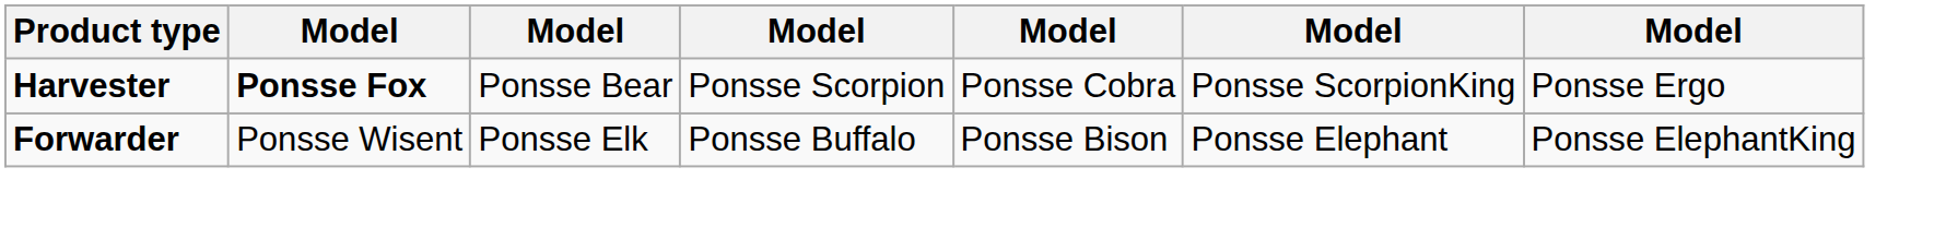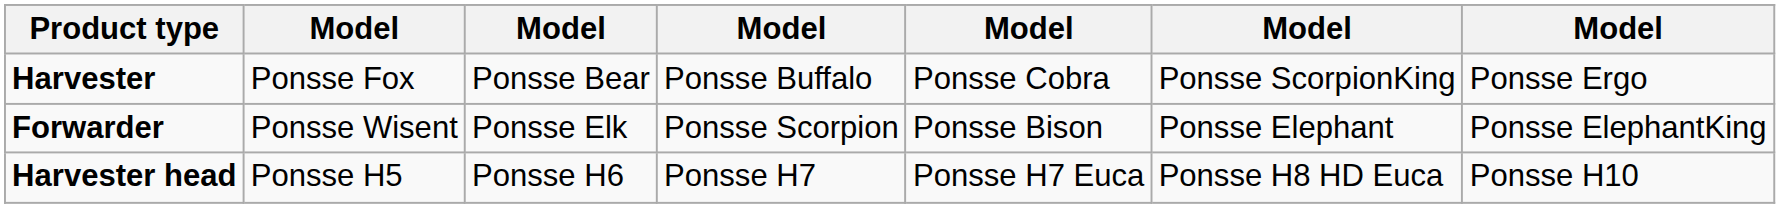Harvester | column 2: bold -> normal
Harvester | column 4: Ponsse Scorpion -> Ponsse Buffalo
Forwarder | column 4: Ponsse Buffalo -> Ponsse Scorpion
+ row: Harvester head | Ponsse H5 | Ponsse H6 | Ponsse H7 | Ponsse H7 Euca | Ponsse H8 HD Euca | Ponsse H10
